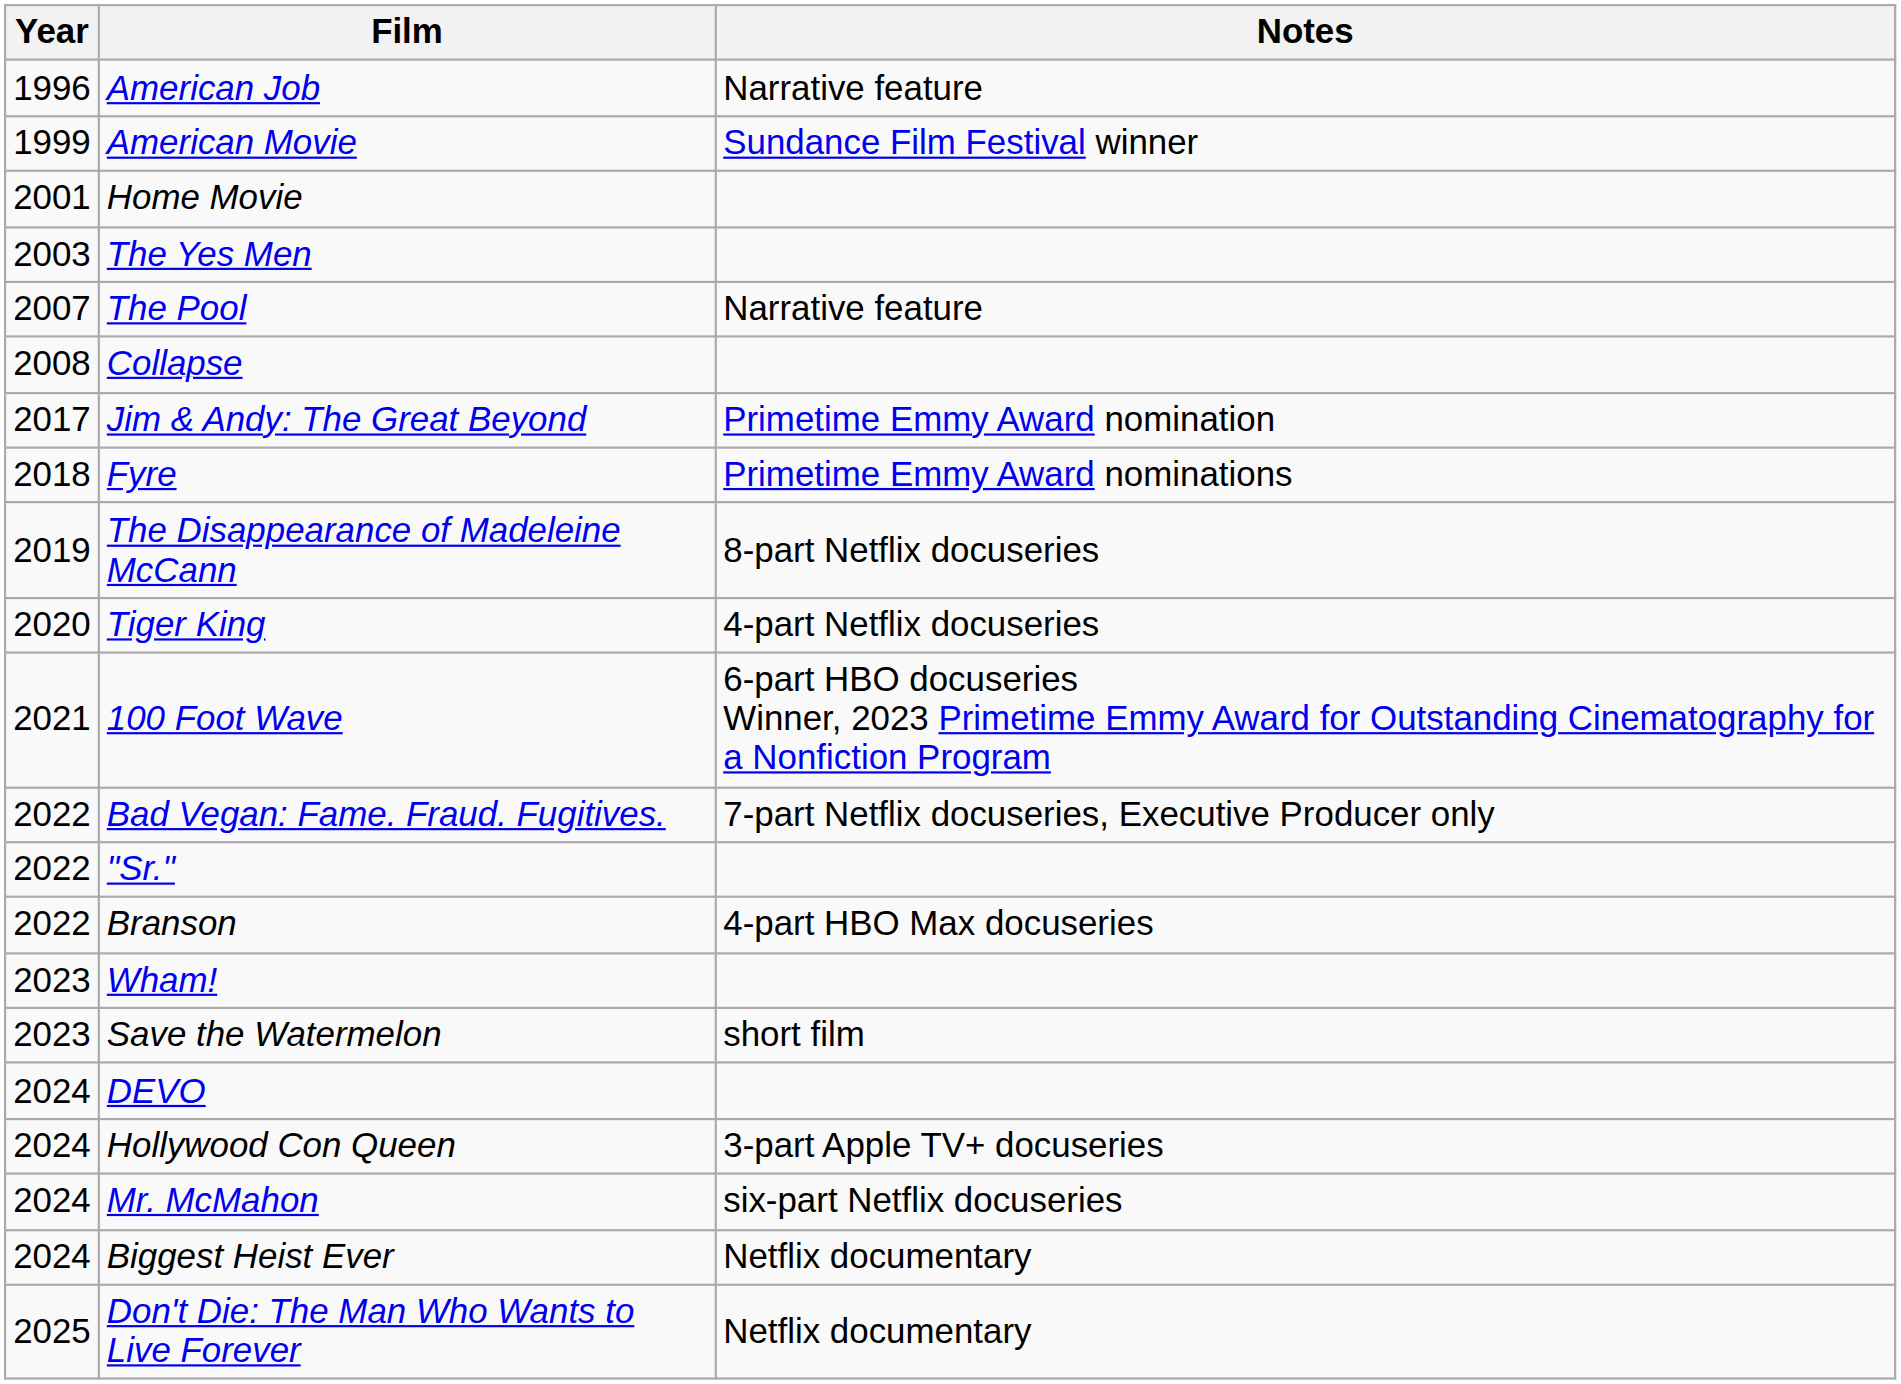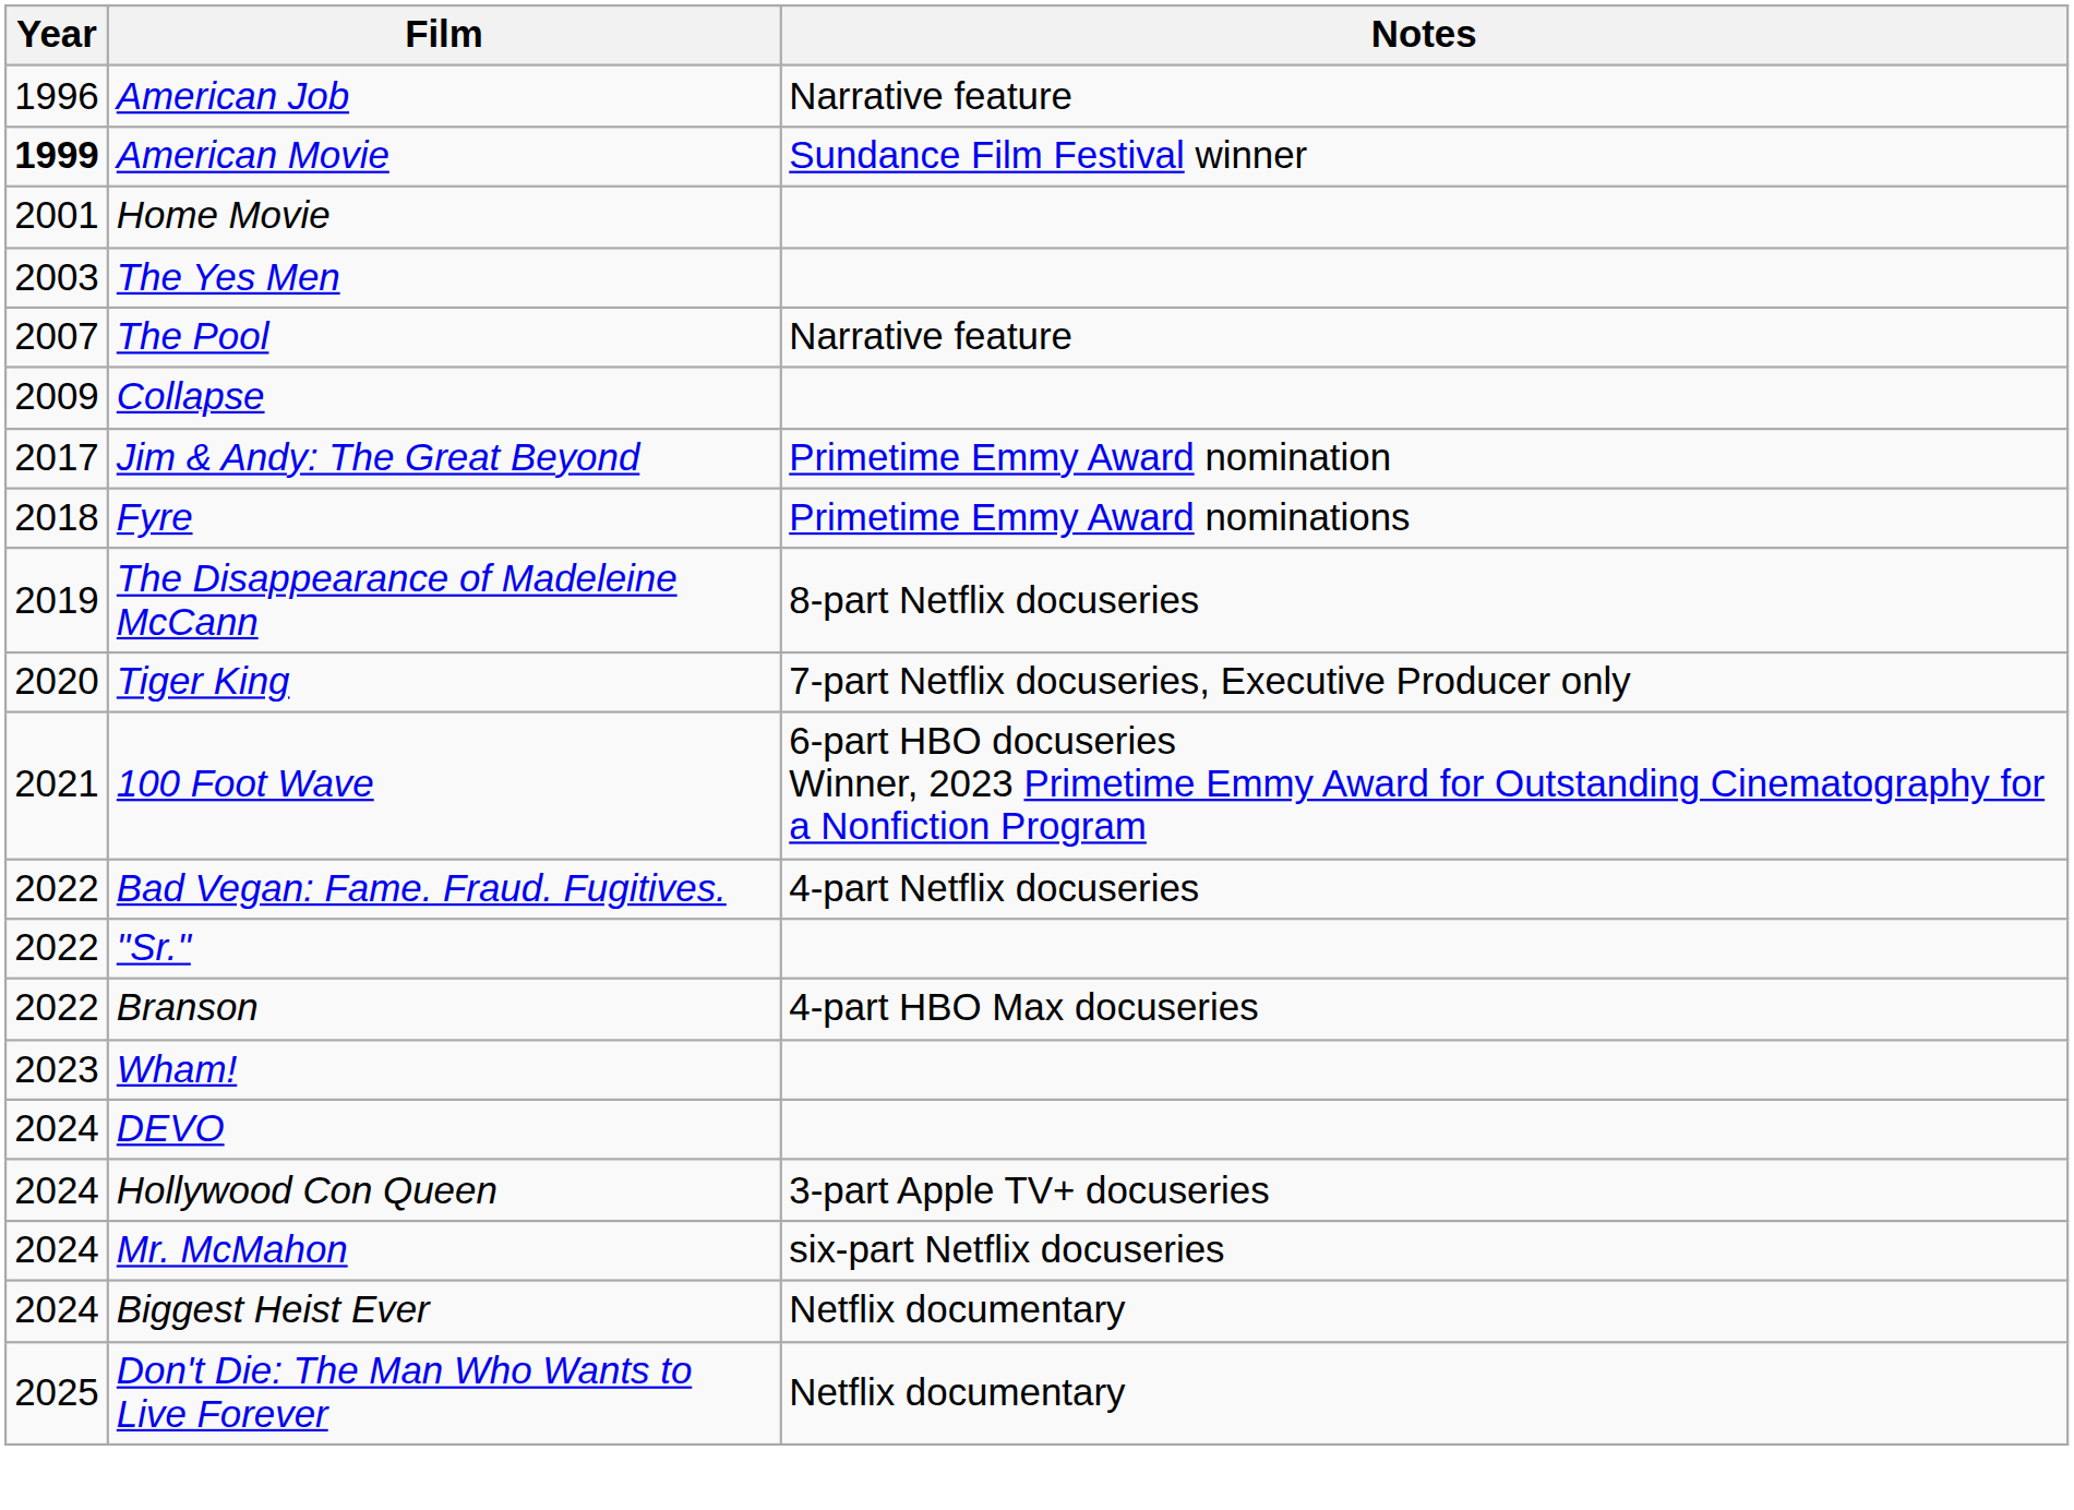American Movie | Year: normal -> bold
Collapse | Year: 2008 -> 2009
Tiger King | Notes: 4-part Netflix docuseries -> 7-part Netflix docuseries, Executive Producer only
Bad Vegan: Fame. Fraud. Fugitives. | Notes: 7-part Netflix docuseries, Executive Producer only -> 4-part Netflix docuseries
- row: 2023 | Save the Watermelon | short film
